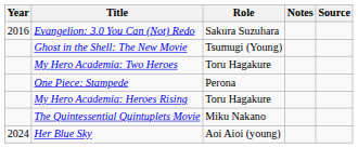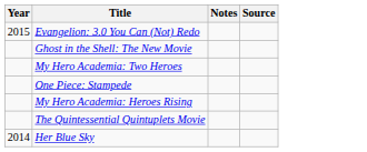- column: Role | Sakura Suzuhara | Tsumugi (Young) | Toru Hagakure | Perona | Toru Hagakure | Miku Nakano | Aoi Aioi (young)
Evangelion: 3.0 You Can (Not) Redo | Year: 2016 -> 2015
Her Blue Sky | Year: 2024 -> 2014
